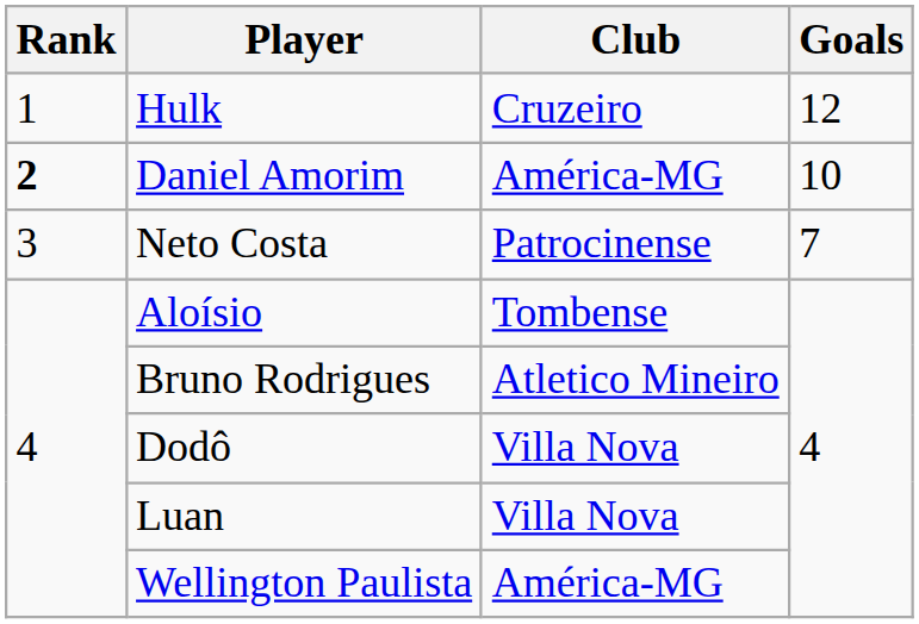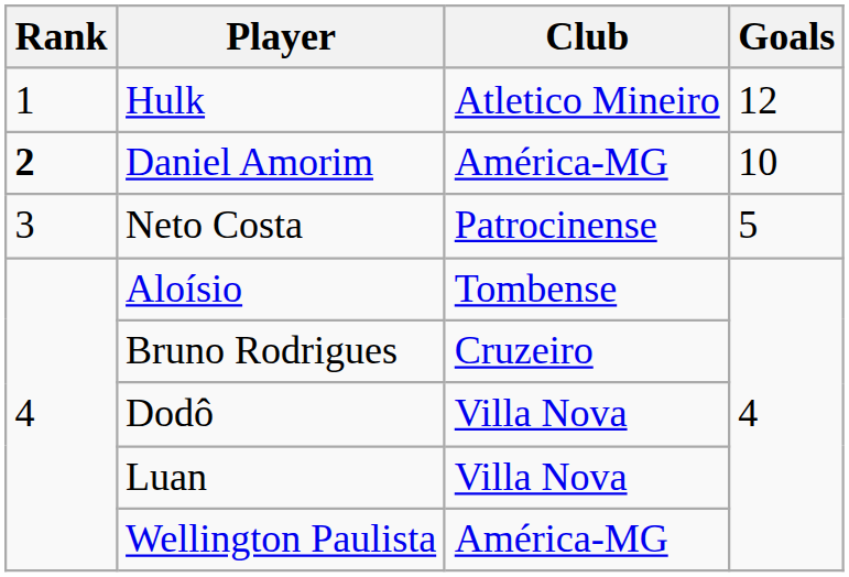Hulk | Club: Cruzeiro -> Atletico Mineiro
Neto Costa | Goals: 7 -> 5
Bruno Rodrigues | Club: Atletico Mineiro -> Cruzeiro
